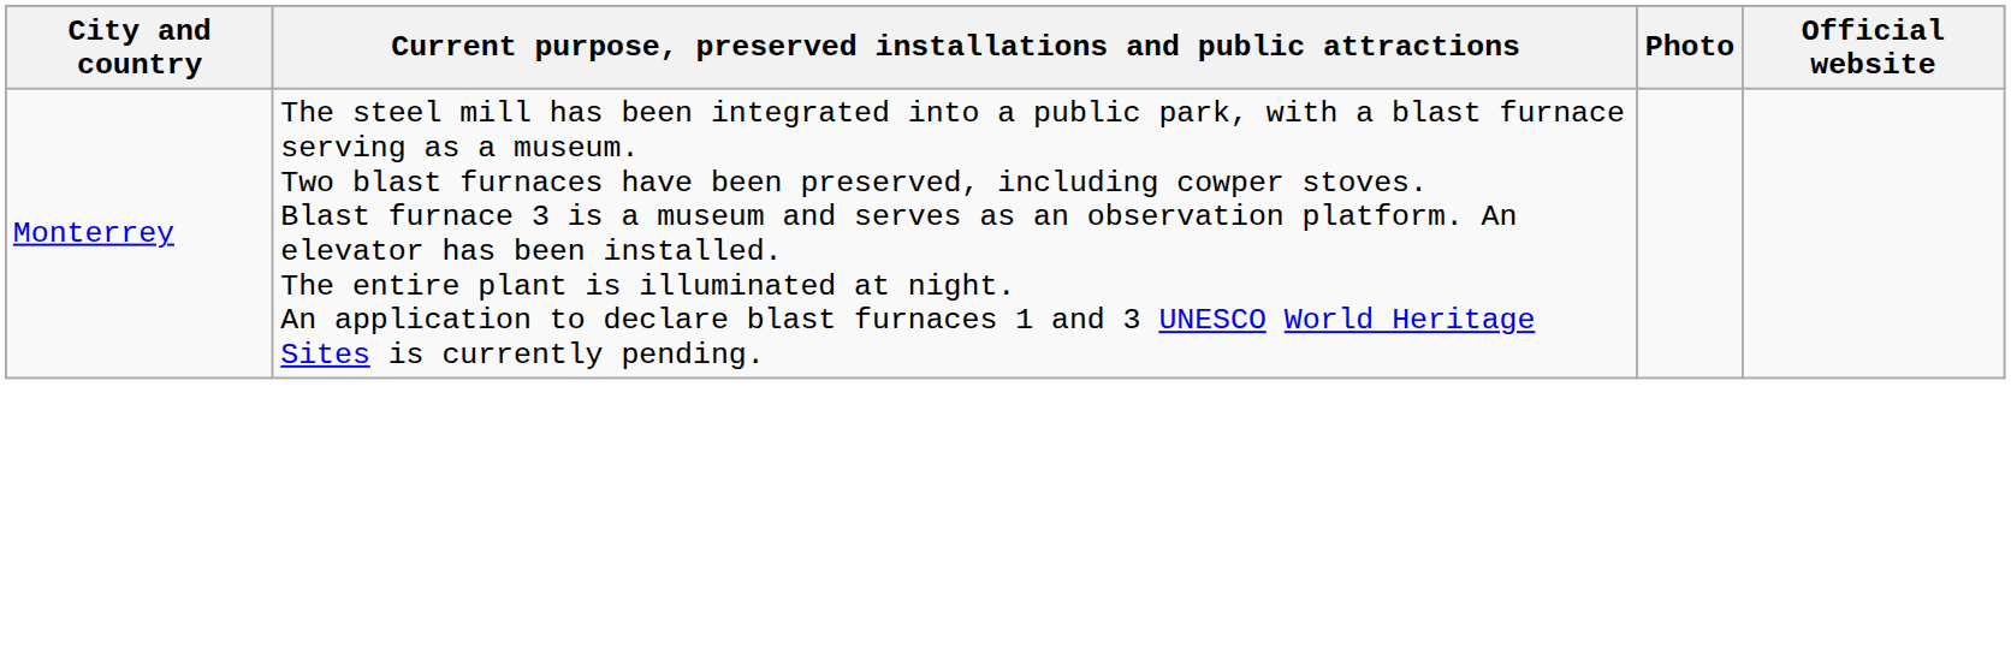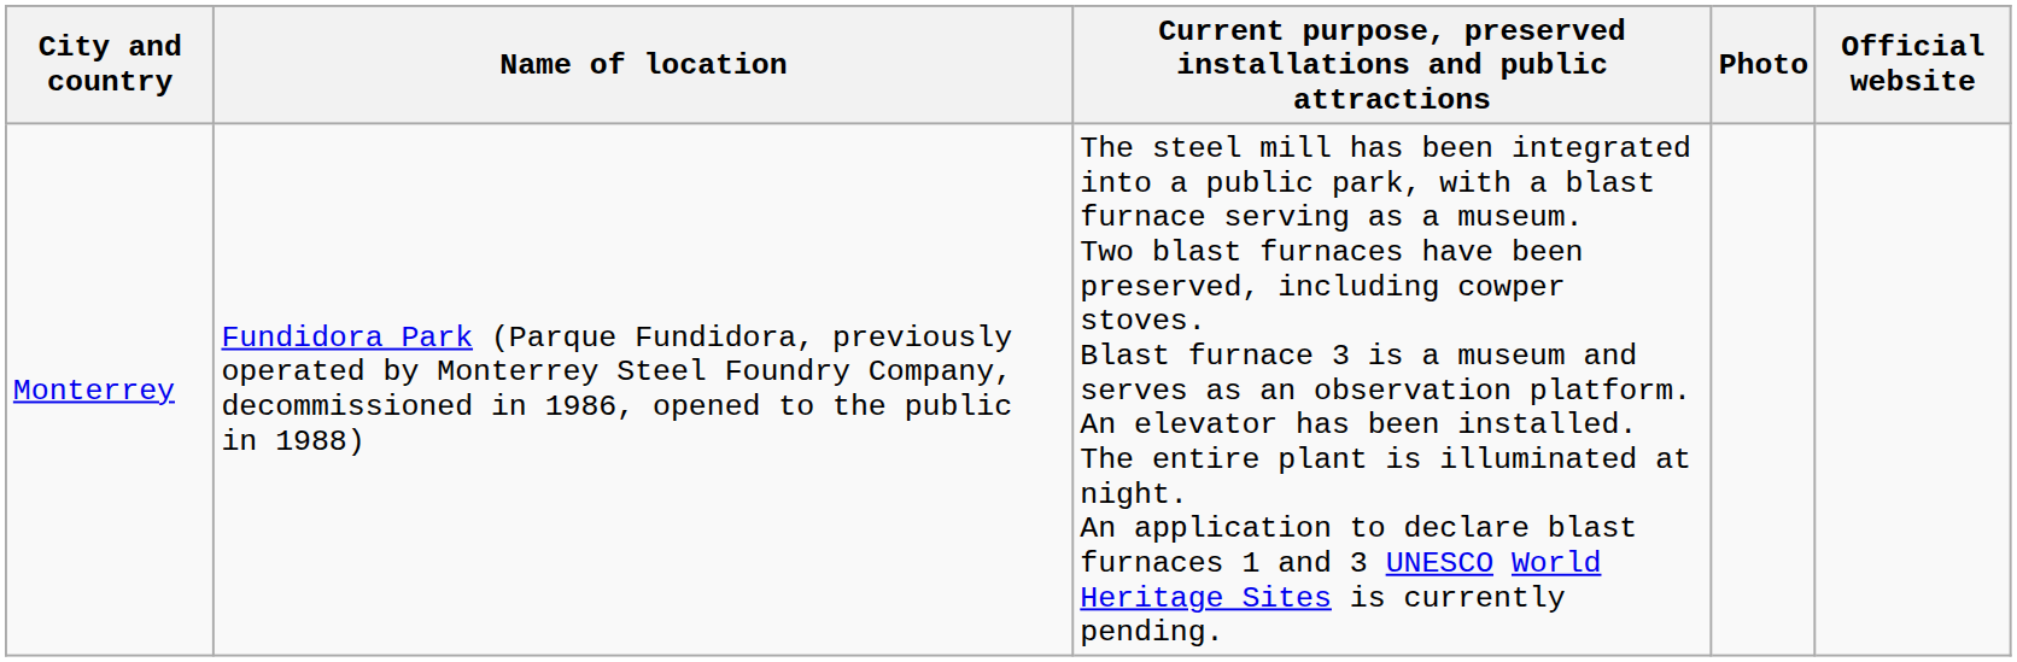+ column: Name of location | Fundidora Park (Parque Fundidora, previously operated by Monterrey Steel Foundry Company, decommissioned in 1986, opened to the public in 1988)
